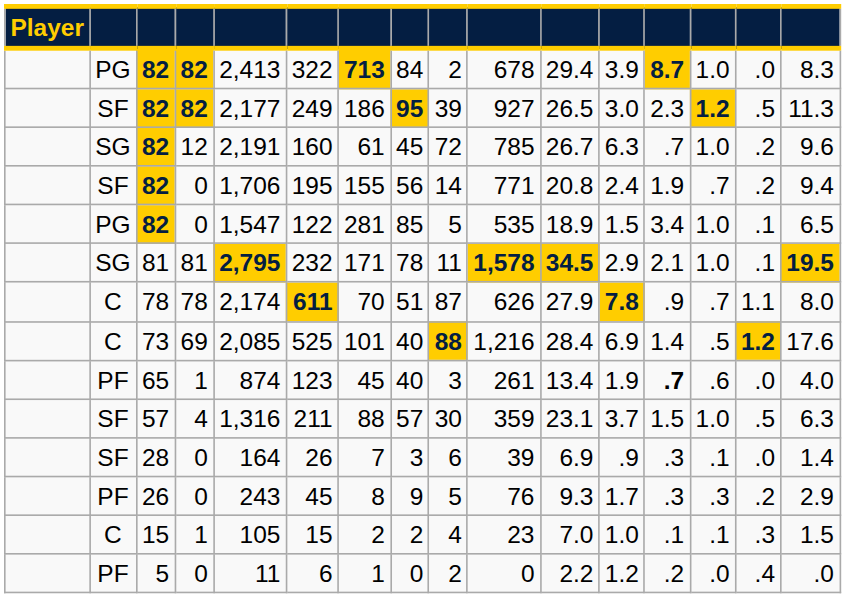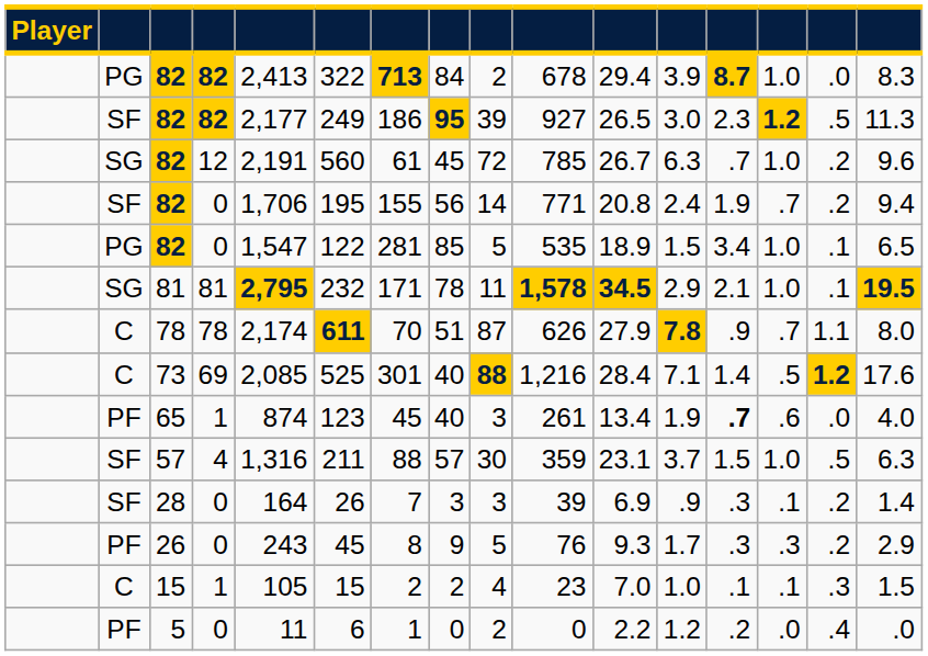82 / 12 | column 6: 160 -> 560
73 | column 7: 101 -> 301
73 | column 12: 6.9 -> 7.1
28 | column 9: 6 -> 3
28 | column 15: .0 -> .2
